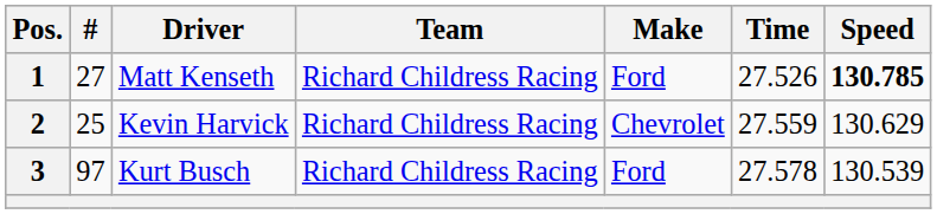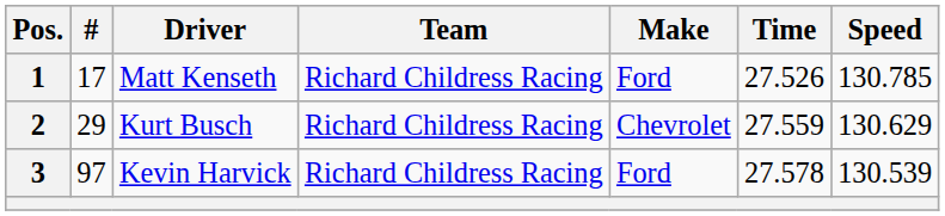1 | #: 27 -> 17
1 | Speed: bold -> normal
2 | #: 25 -> 29
2 | Driver: Kevin Harvick -> Kurt Busch
3 | Driver: Kurt Busch -> Kevin Harvick
